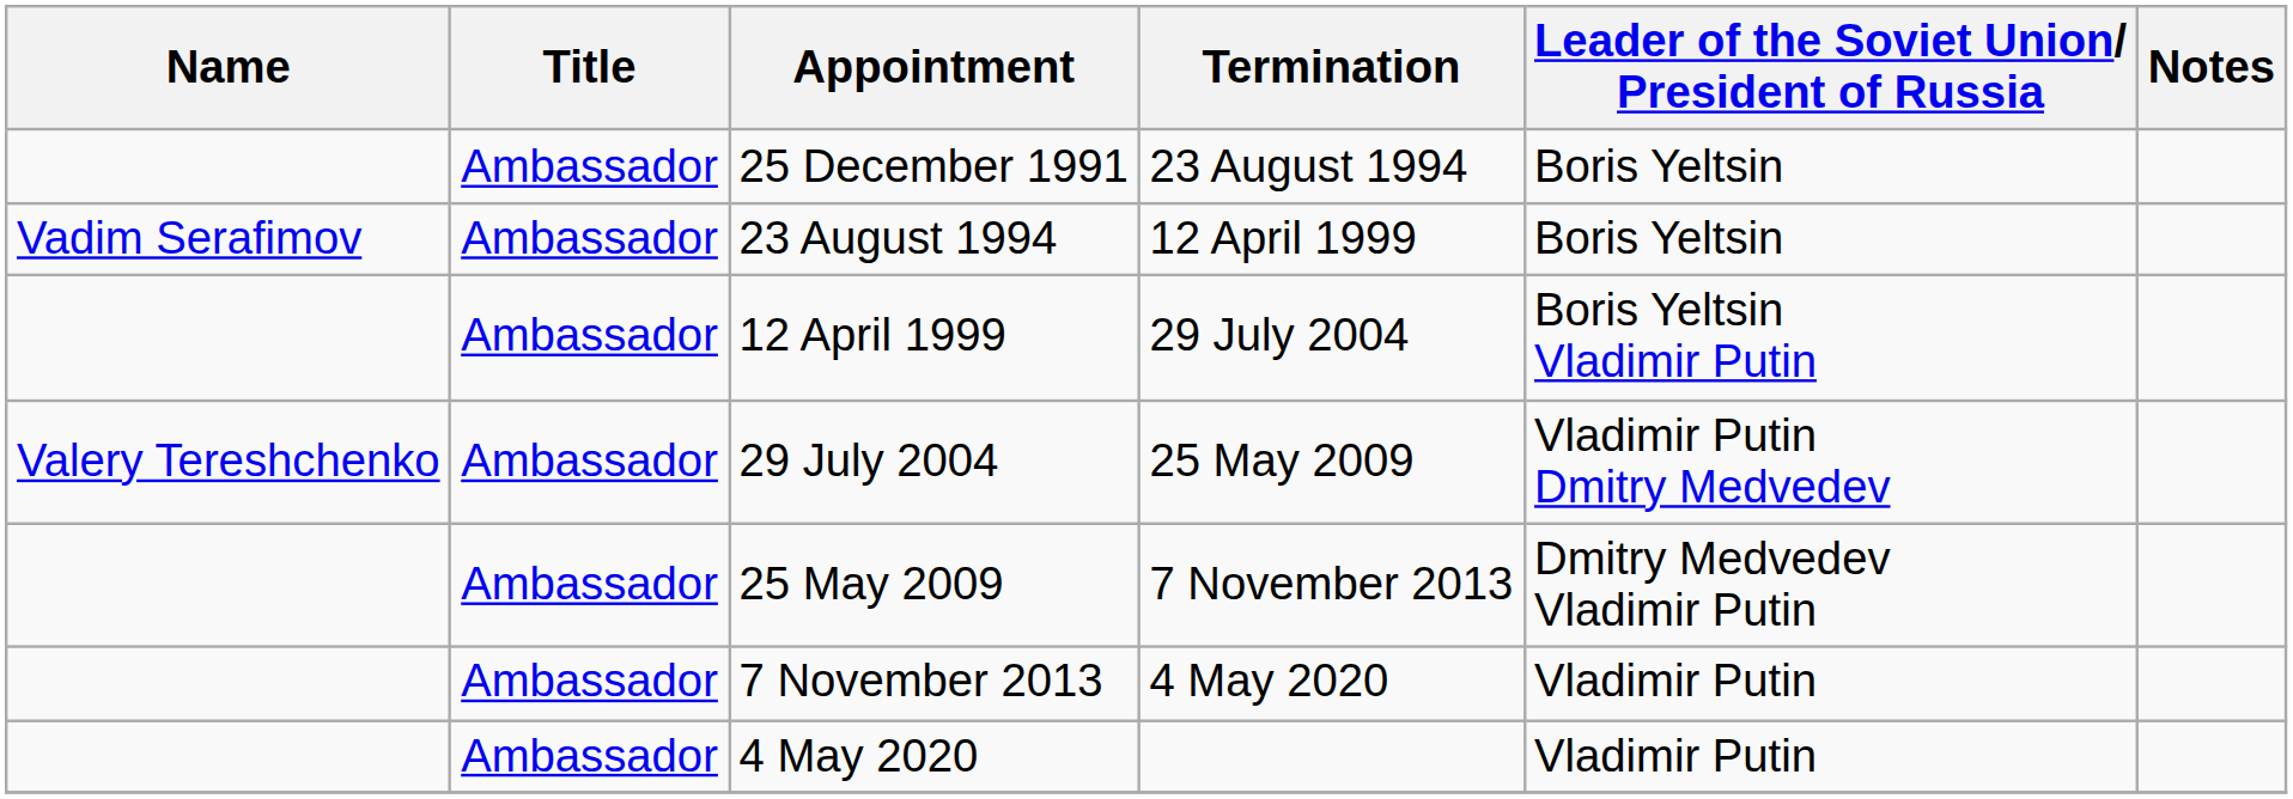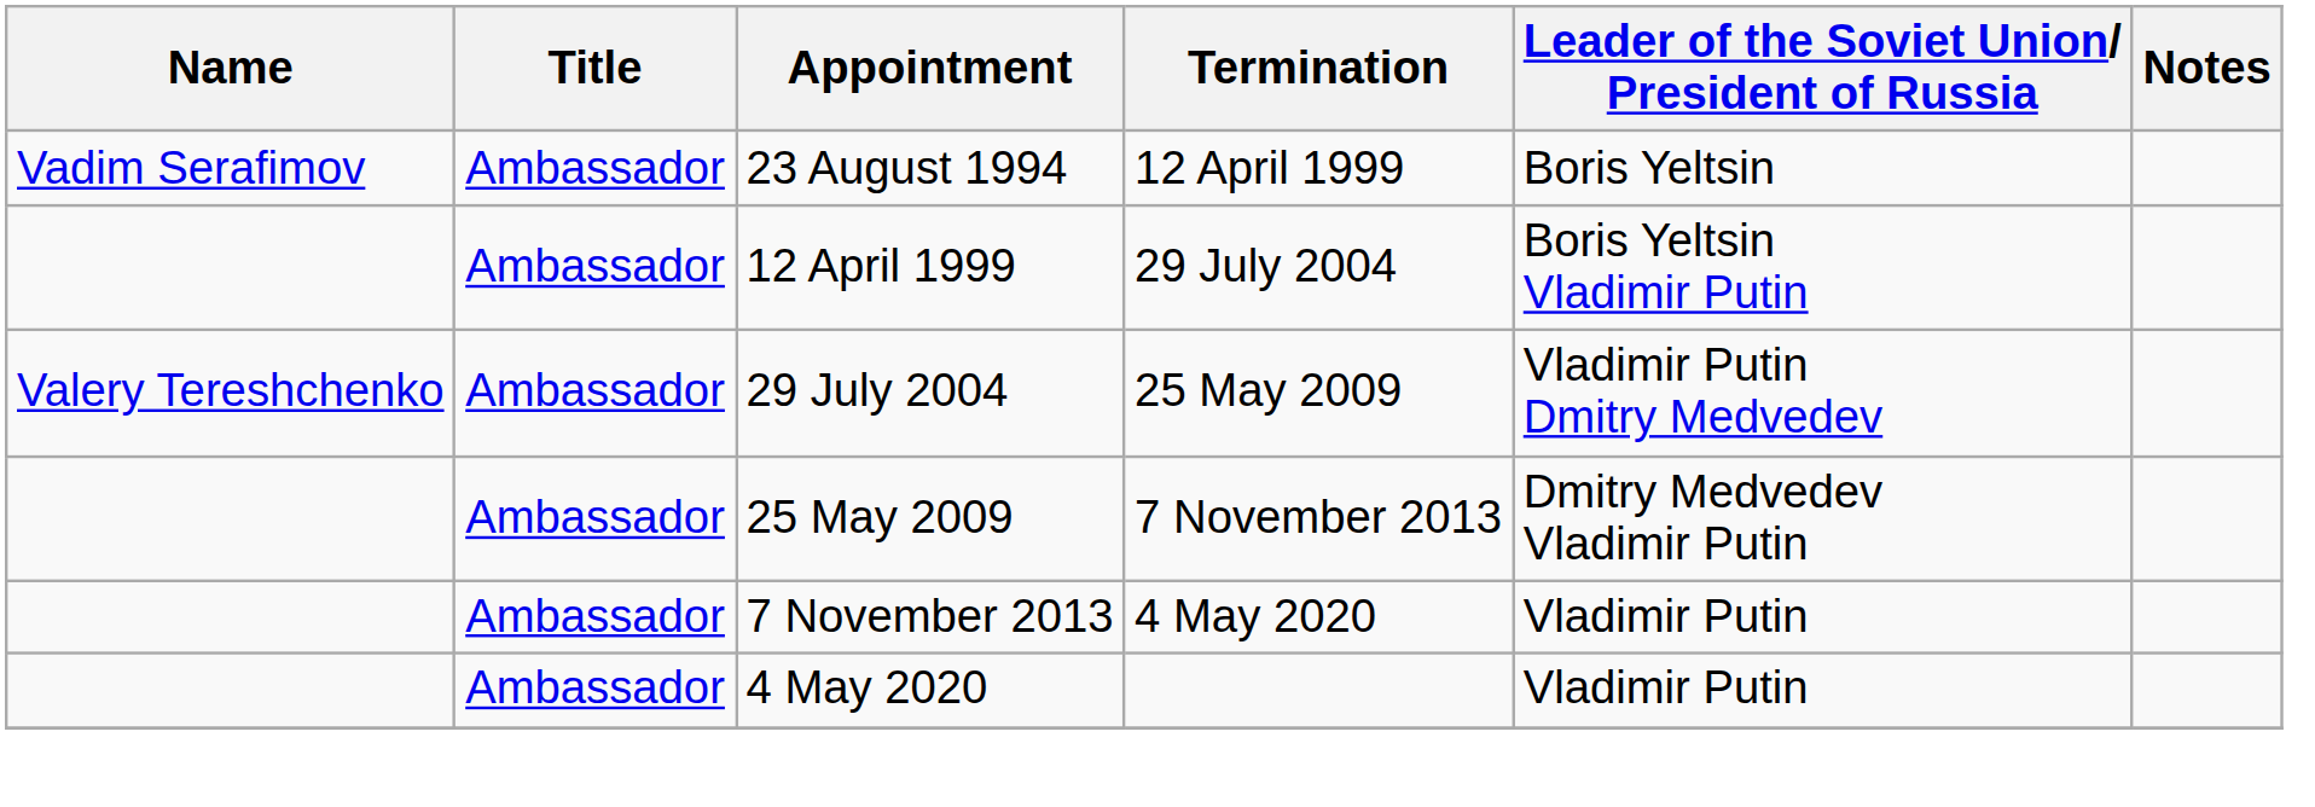- row: Ambassador | 25 December 1991 | 23 August 1994 | Boris Yeltsin
